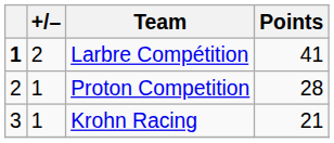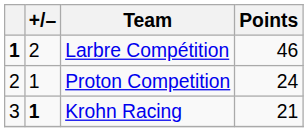Larbre Compétition | Points: 41 -> 46
Proton Competition | Points: 28 -> 24
Krohn Racing | +/–: normal -> bold
